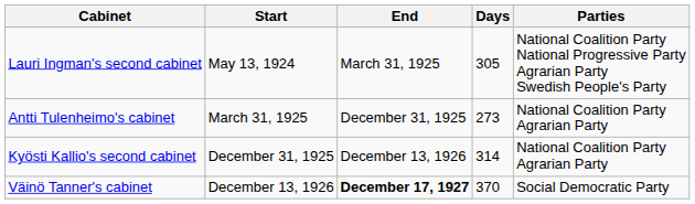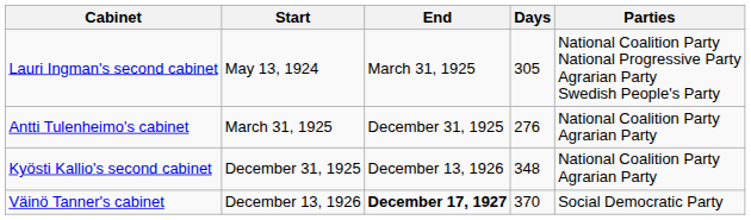Antti Tulenheimo's cabinet | Days: 273 -> 276
Kyösti Kallio's second cabinet | Days: 314 -> 348
